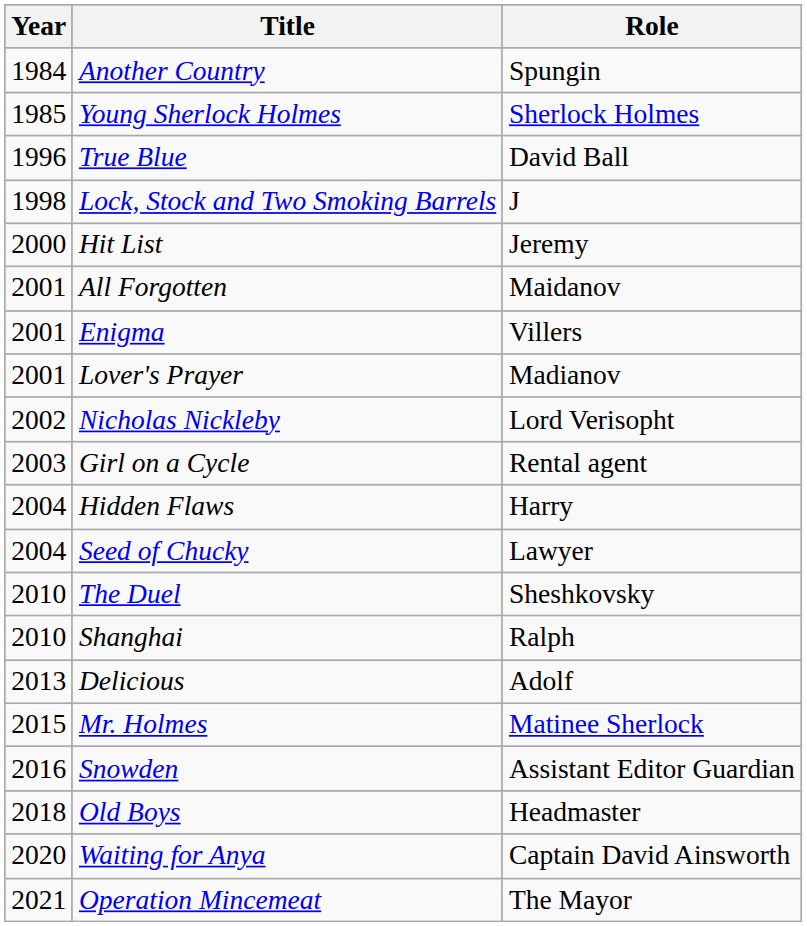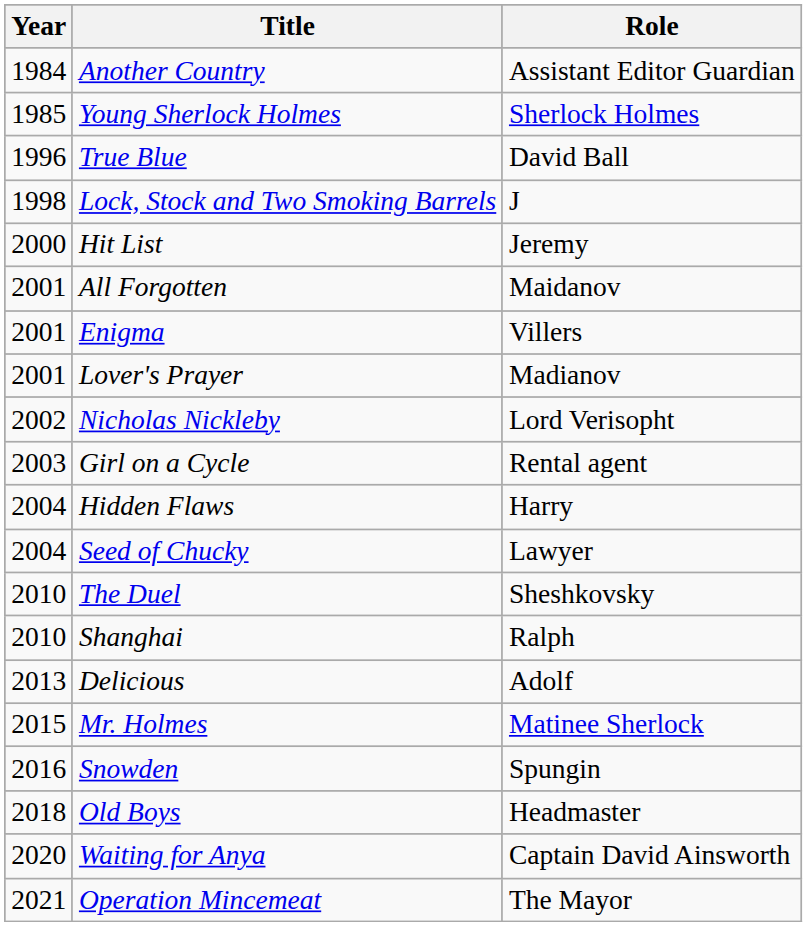Another Country | Role: Spungin -> Assistant Editor Guardian
Snowden | Role: Assistant Editor Guardian -> Spungin
